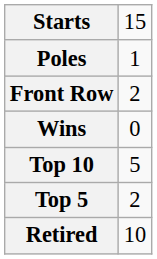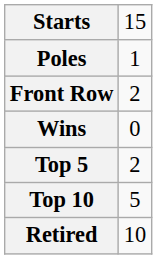rows swapped: Top 5 <-> Top 10
